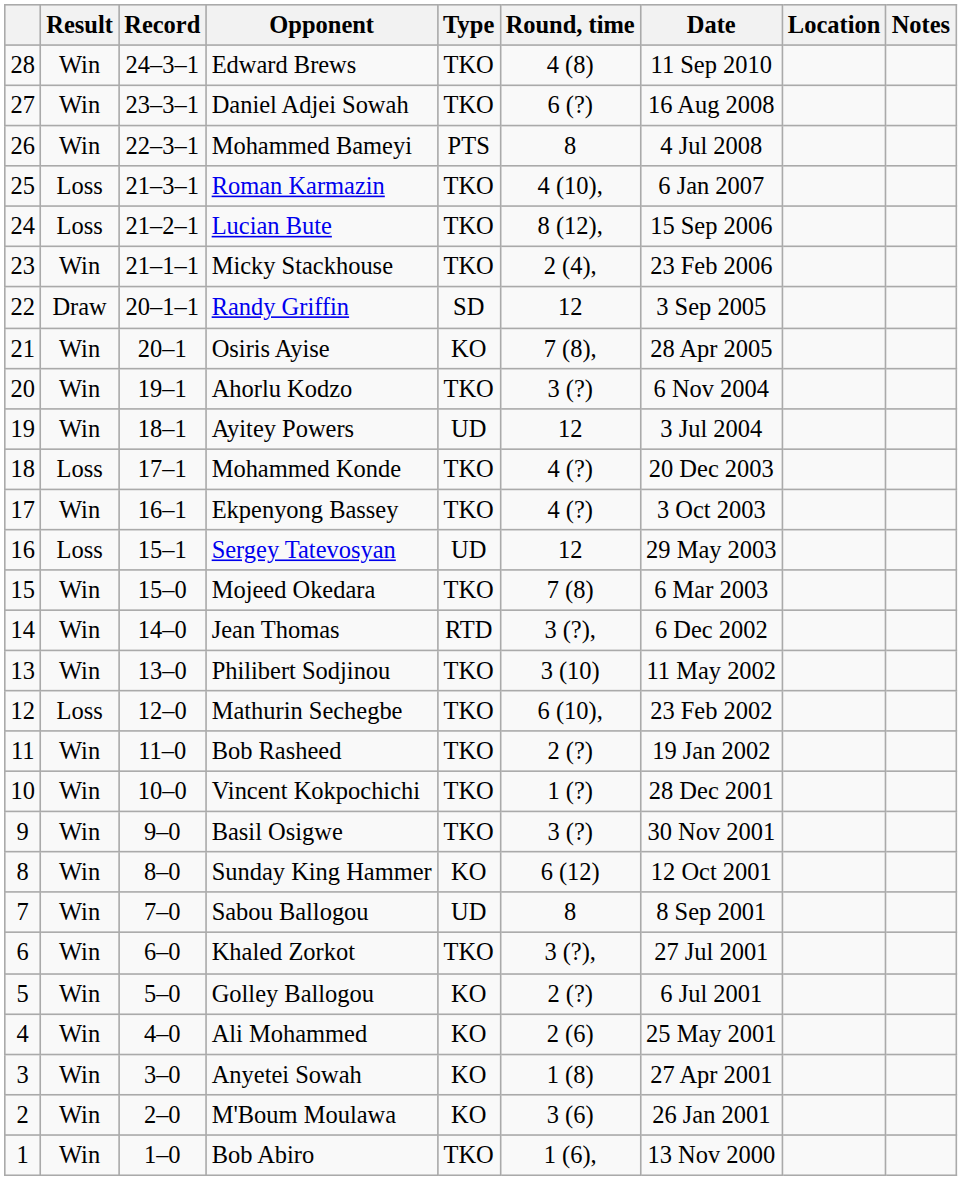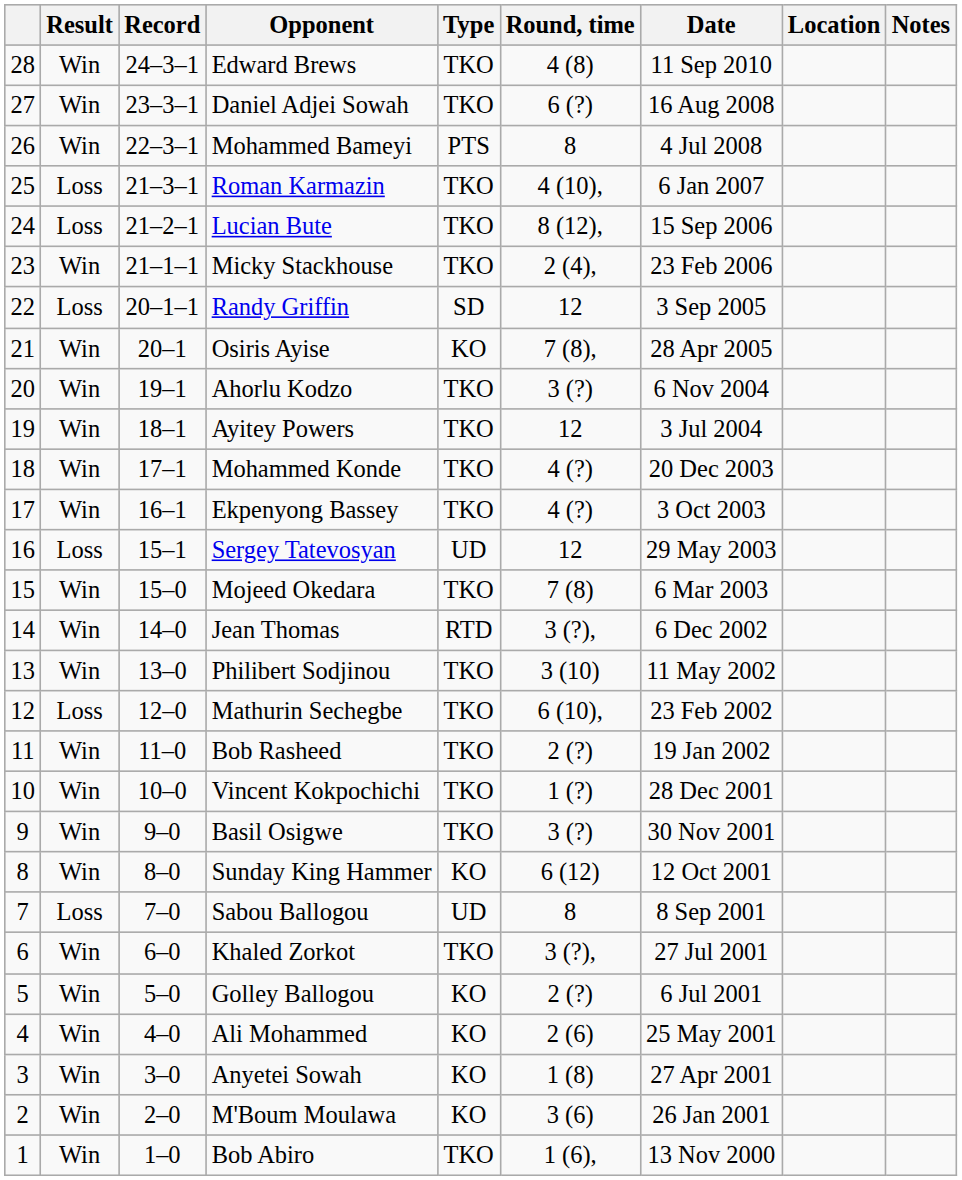Randy Griffin | Result: Draw -> Loss
Ayitey Powers | Type: UD -> TKO
Mohammed Konde | Result: Loss -> Win
Sabou Ballogou | Result: Win -> Loss
